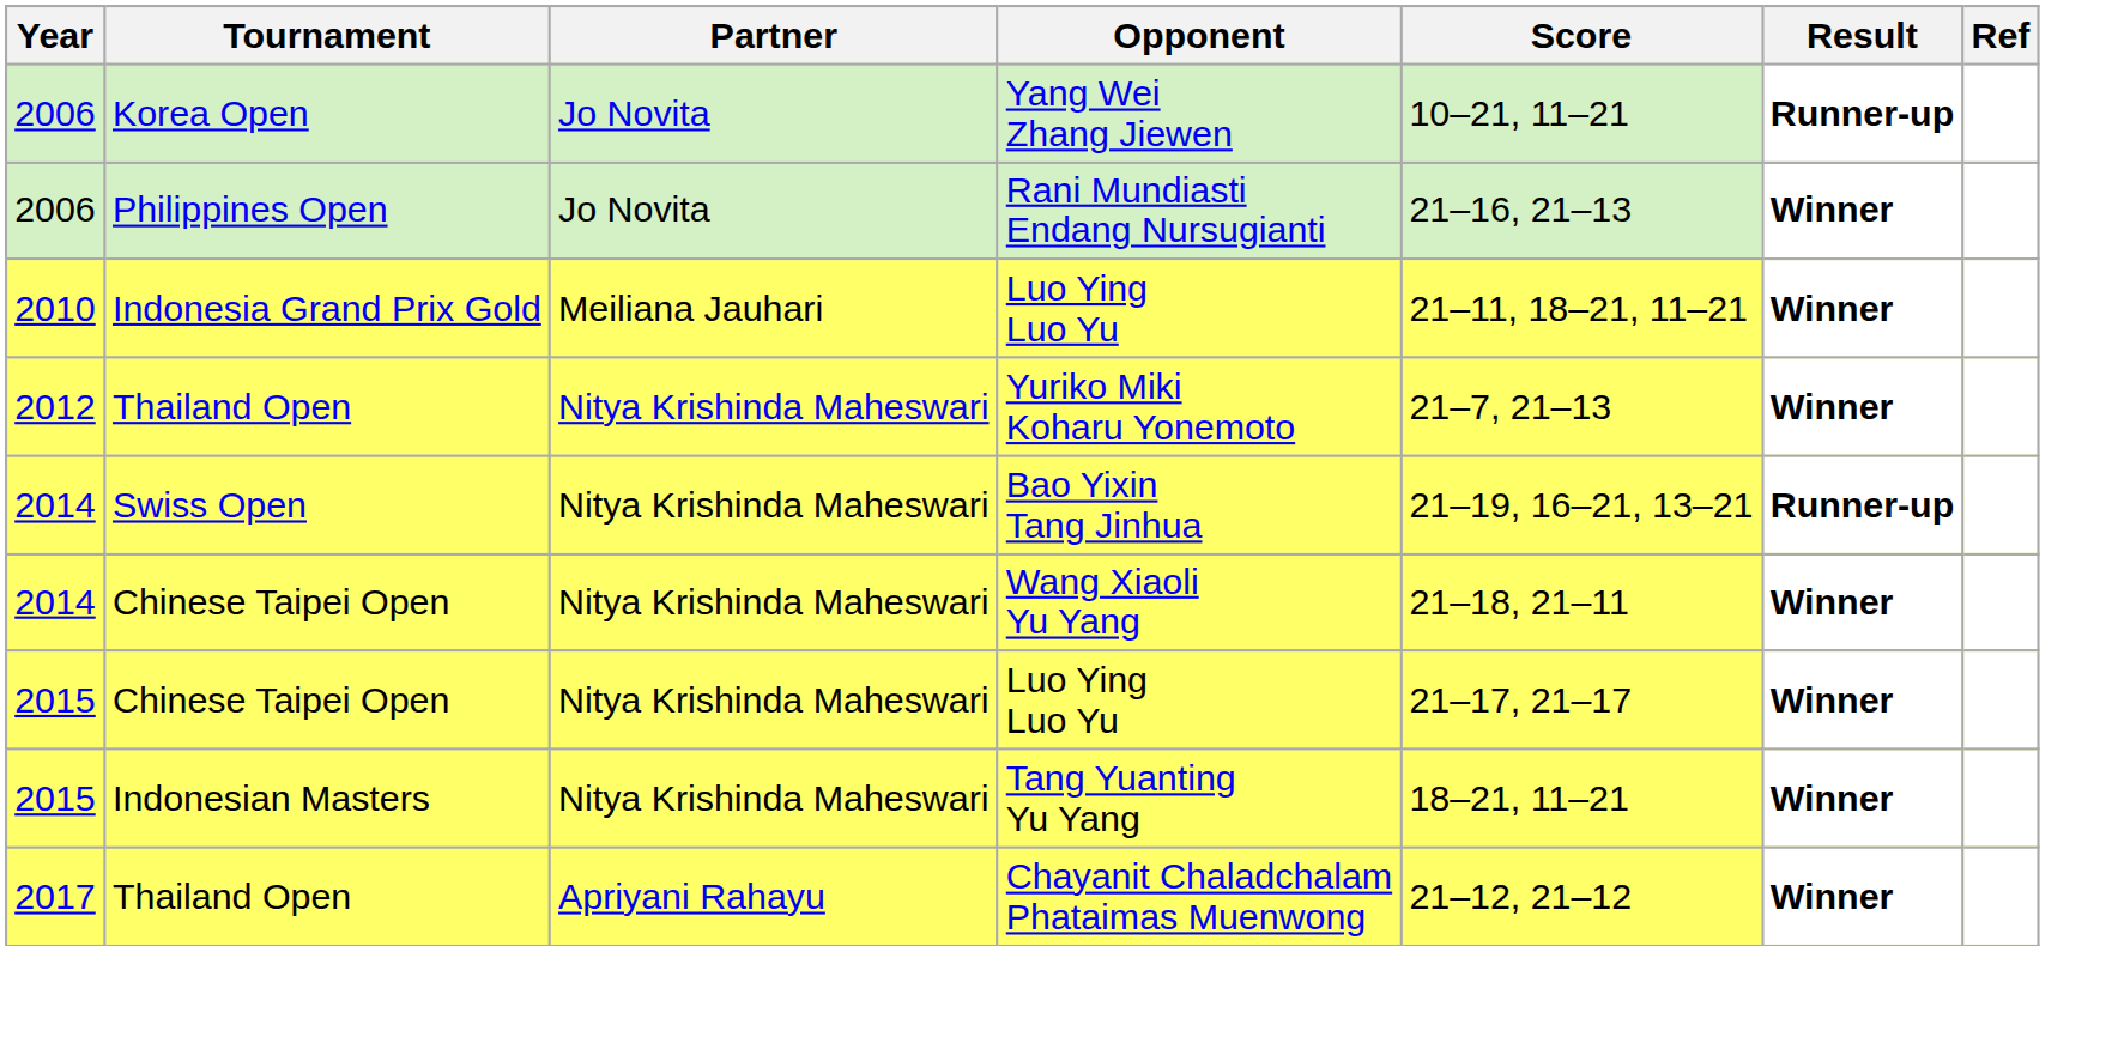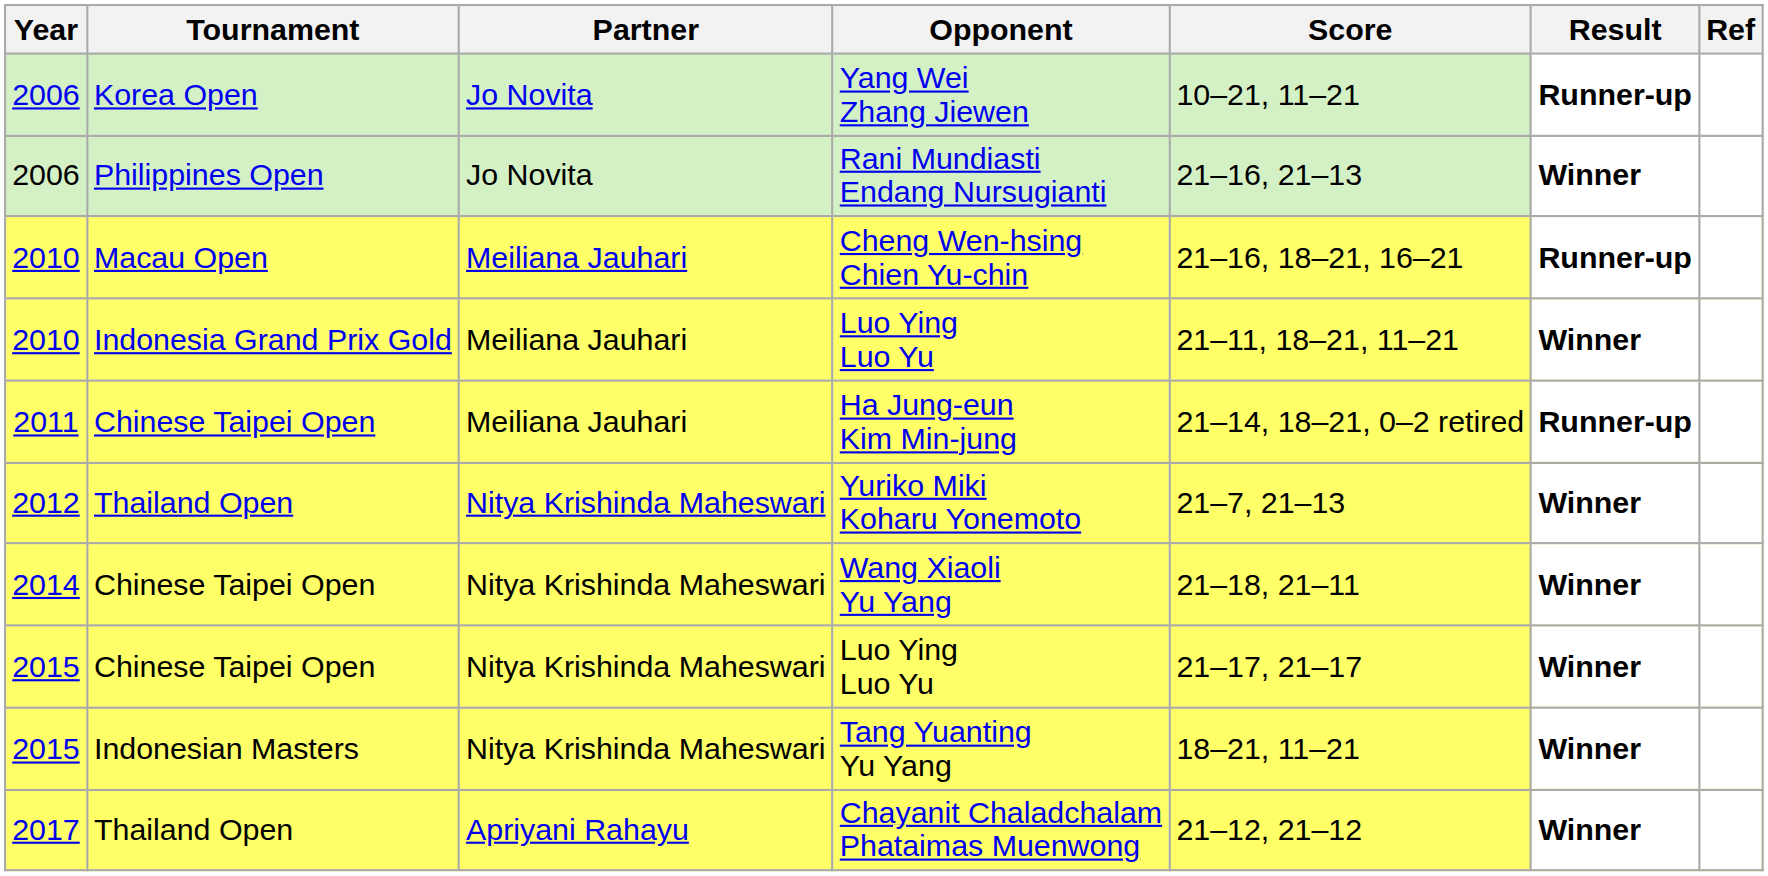+ row: 2010 | Macau Open | Meiliana Jauhari | Cheng Wen-hsing Chien Yu-chin | 21–16, 18–21, 16–21 | Runner-up
+ row: 2011 | Chinese Taipei Open | Meiliana Jauhari | Ha Jung-eun Kim Min-jung | 21–14, 18–21, 0–2 retired | Runner-up
- row: 2014 | Swiss Open | Nitya Krishinda Maheswari | Bao Yixin Tang Jinhua | 21–19, 16–21, 13–21 | Runner-up
